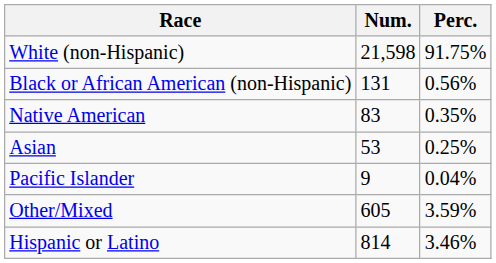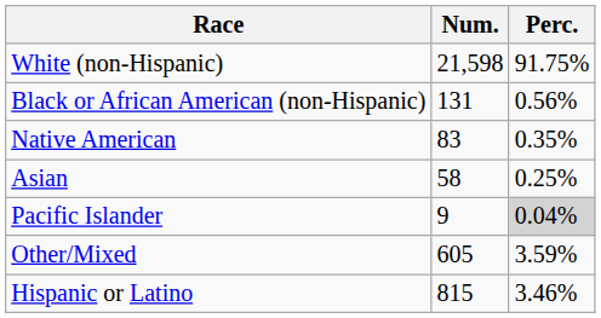Asian | Num.: 53 -> 58
Pacific Islander | Perc.: no background -> lightgrey background
Hispanic or Latino | Num.: 814 -> 815
